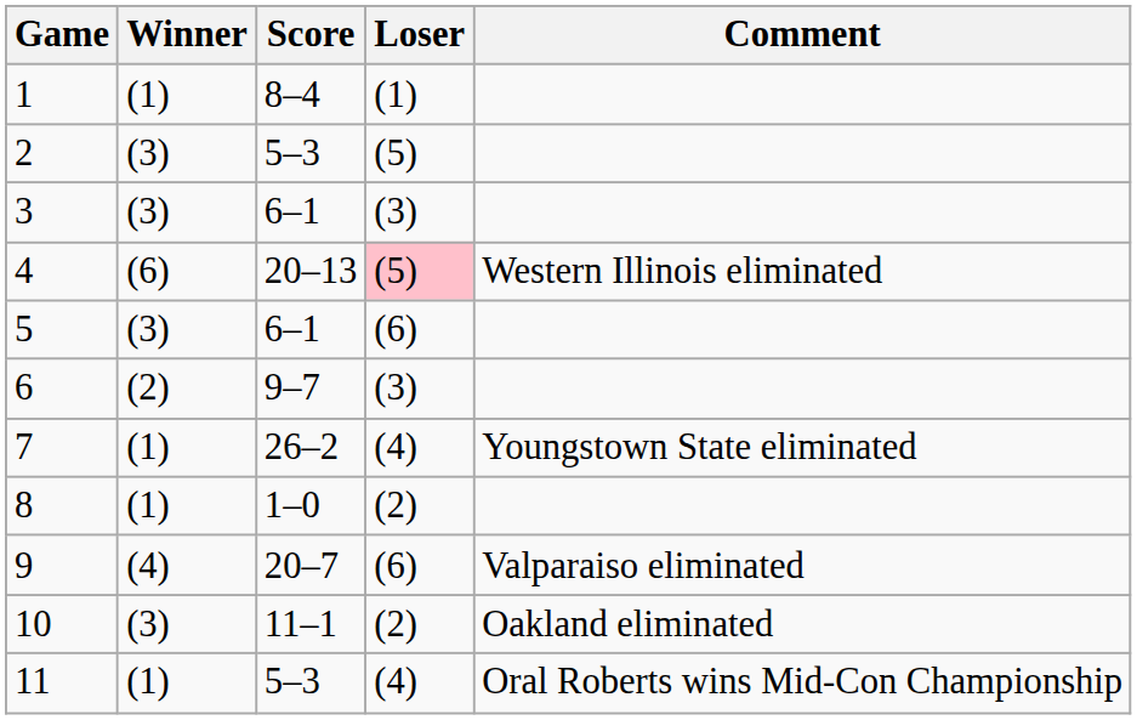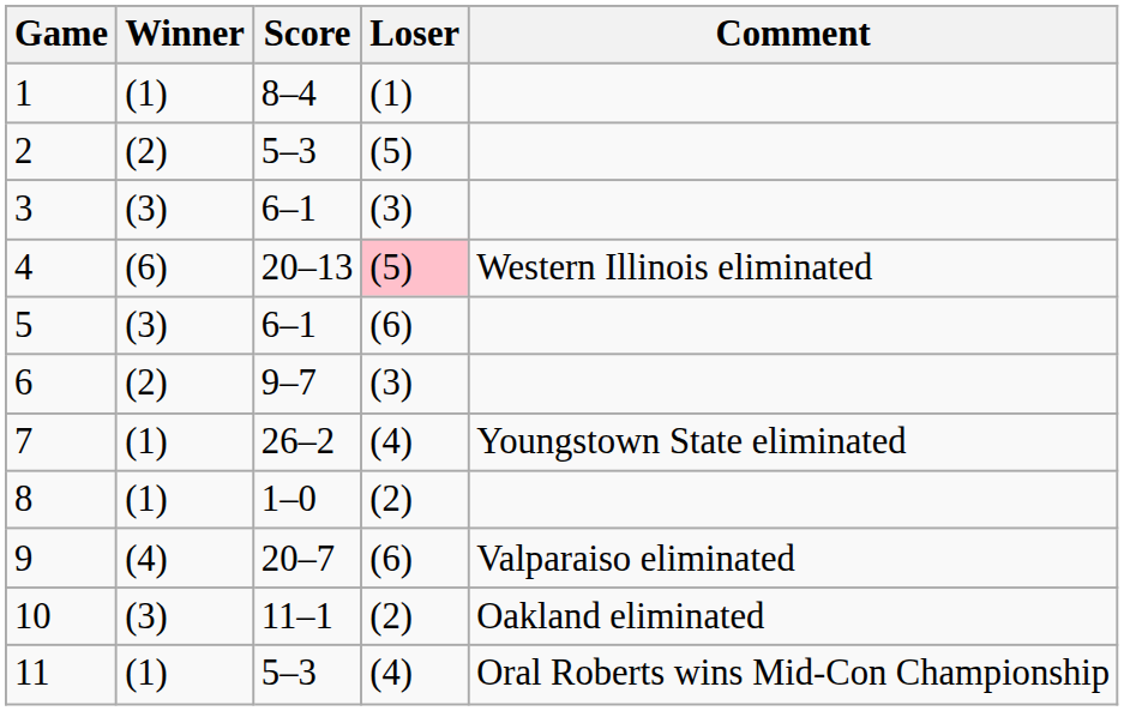2 | Winner: (3) -> (2)
